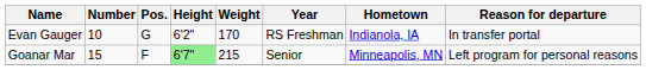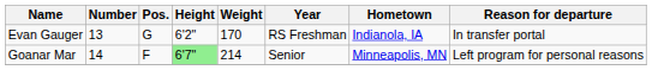Evan Gauger | Number: 10 -> 13
Goanar Mar | Number: 15 -> 14
Goanar Mar | Weight: 215 -> 214
